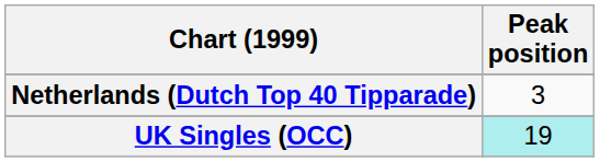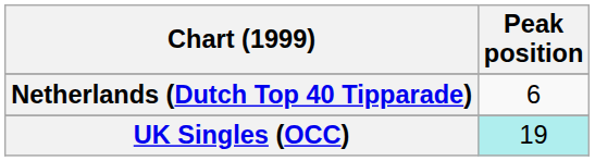Netherlands (Dutch Top 40 Tipparade) | Peak position: 3 -> 6
